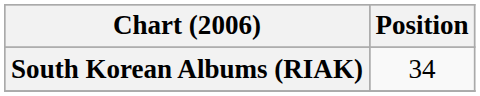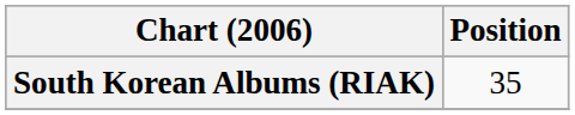South Korean Albums (RIAK) | Position: 34 -> 35
